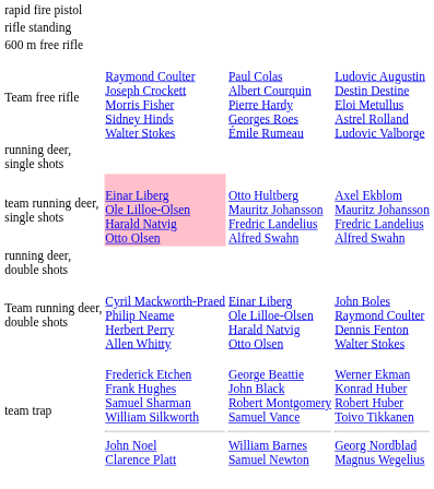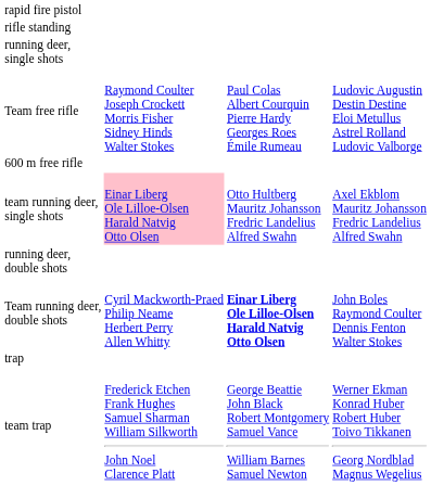rows swapped: 600 m free rifle <-> running deer, single shots
Team running deer, double shots | column 3: normal -> bold
+ row: trap
